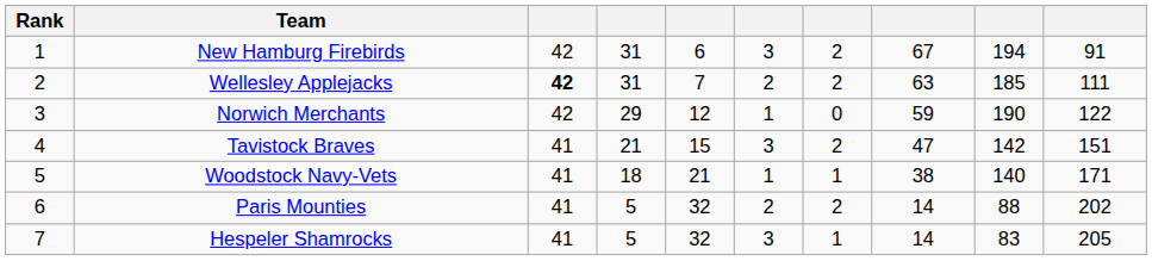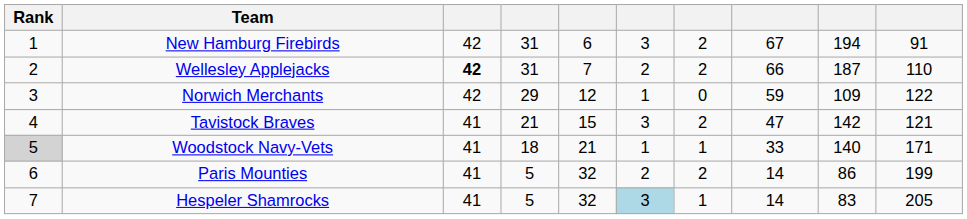Wellesley Applejacks | column 8: 63 -> 66
Wellesley Applejacks | column 9: 185 -> 187
Wellesley Applejacks | column 10: 111 -> 110
Norwich Merchants | column 9: 190 -> 109
Tavistock Braves | column 10: 151 -> 121
Woodstock Navy-Vets | Rank: no background -> lightgrey background
Woodstock Navy-Vets | column 8: 38 -> 33
Paris Mounties | column 9: 88 -> 86
Paris Mounties | column 10: 202 -> 199
Hespeler Shamrocks | column 6: no background -> lightblue background
